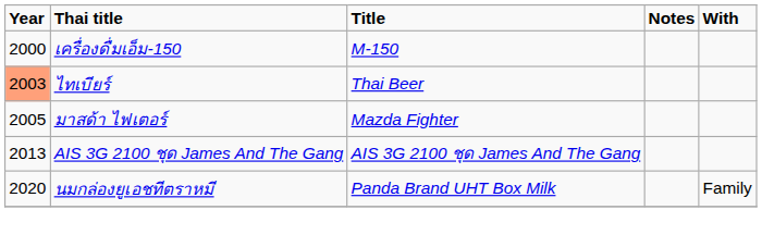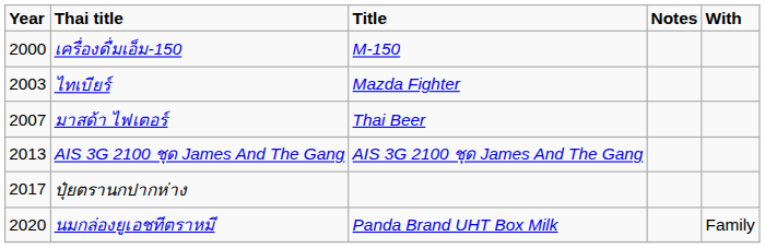ไทเบียร์ | Year: lightsalmon background -> no background
ไทเบียร์ | Title: Thai Beer -> Mazda Fighter
มาสด้า ไฟเตอร์ | Year: 2005 -> 2007
มาสด้า ไฟเตอร์ | Title: Mazda Fighter -> Thai Beer
+ row: 2017 | ปุ๋ยตรานกปากห่าง
